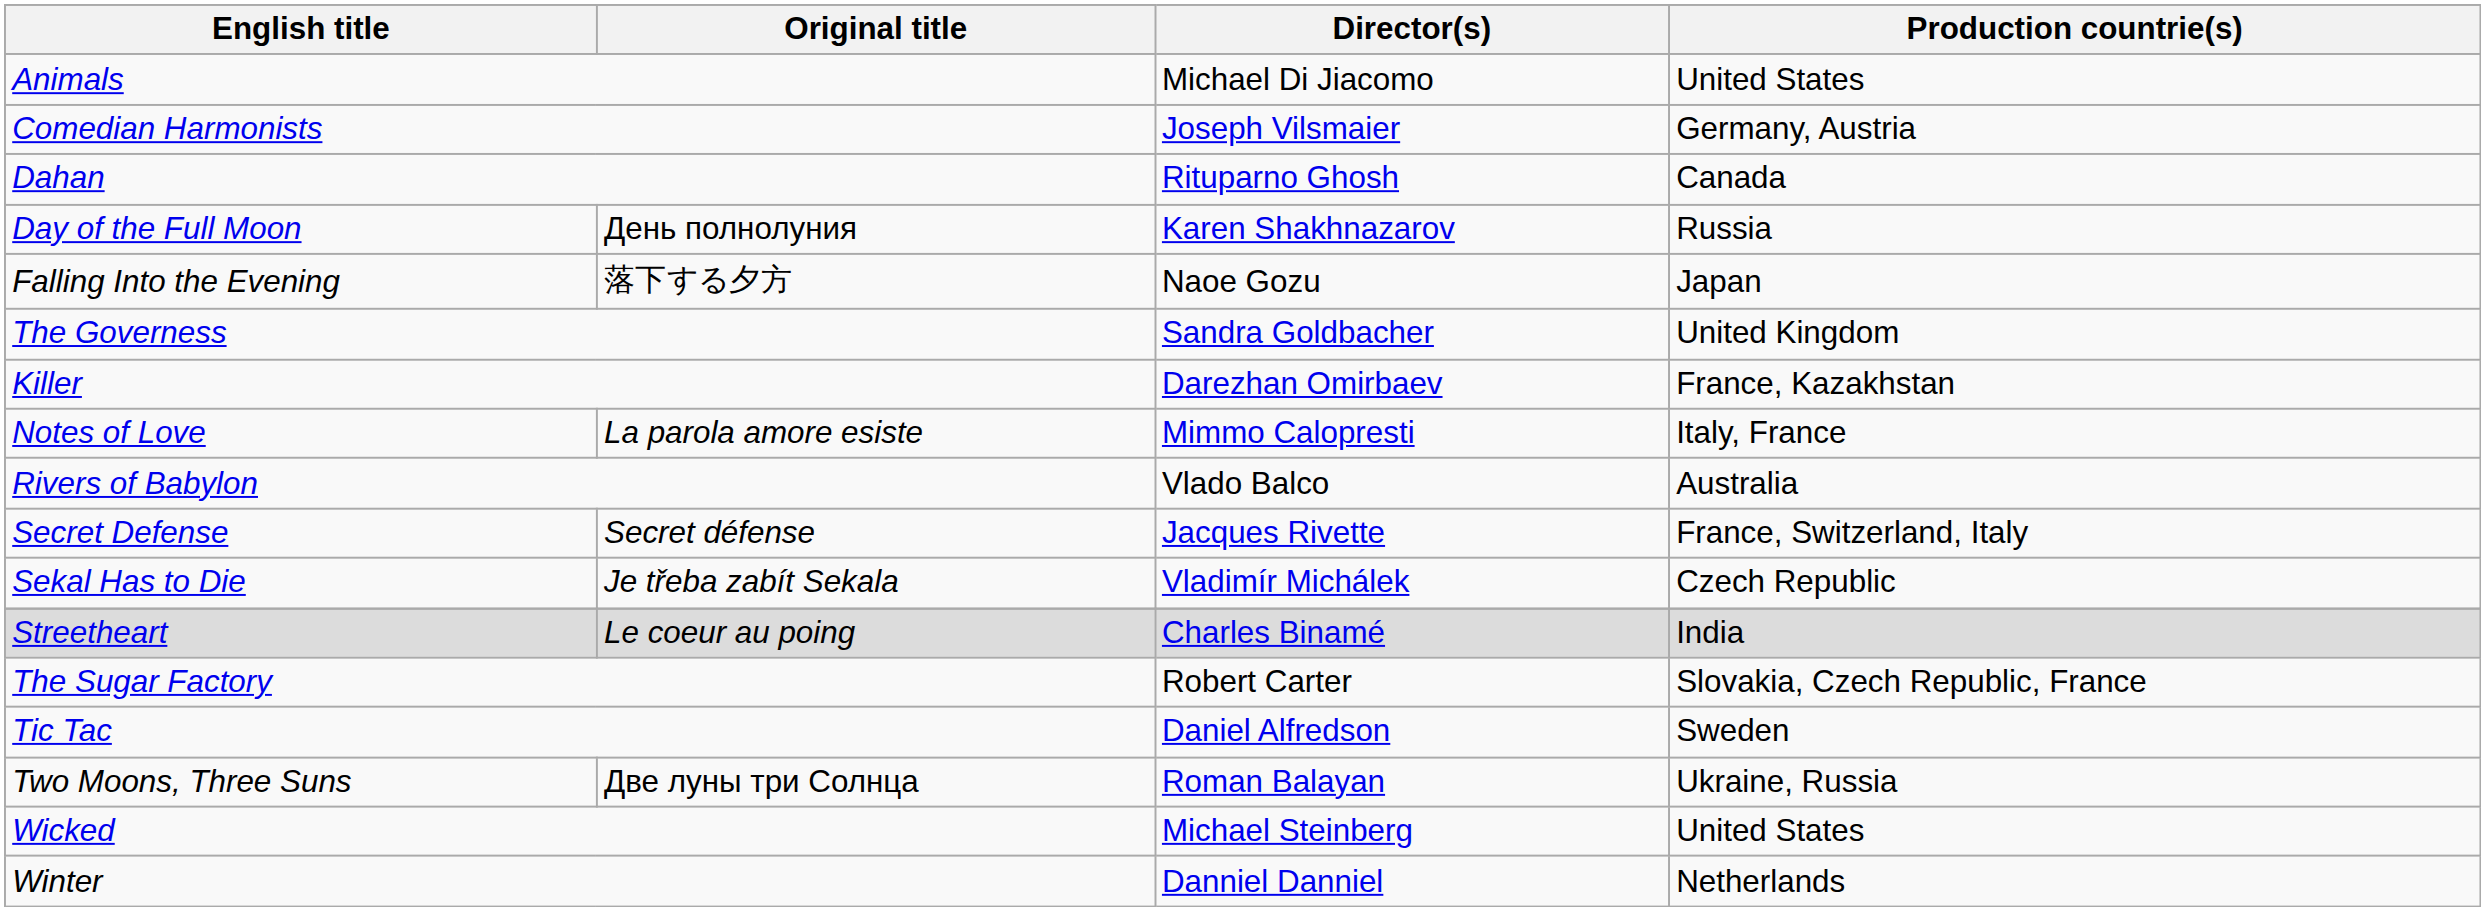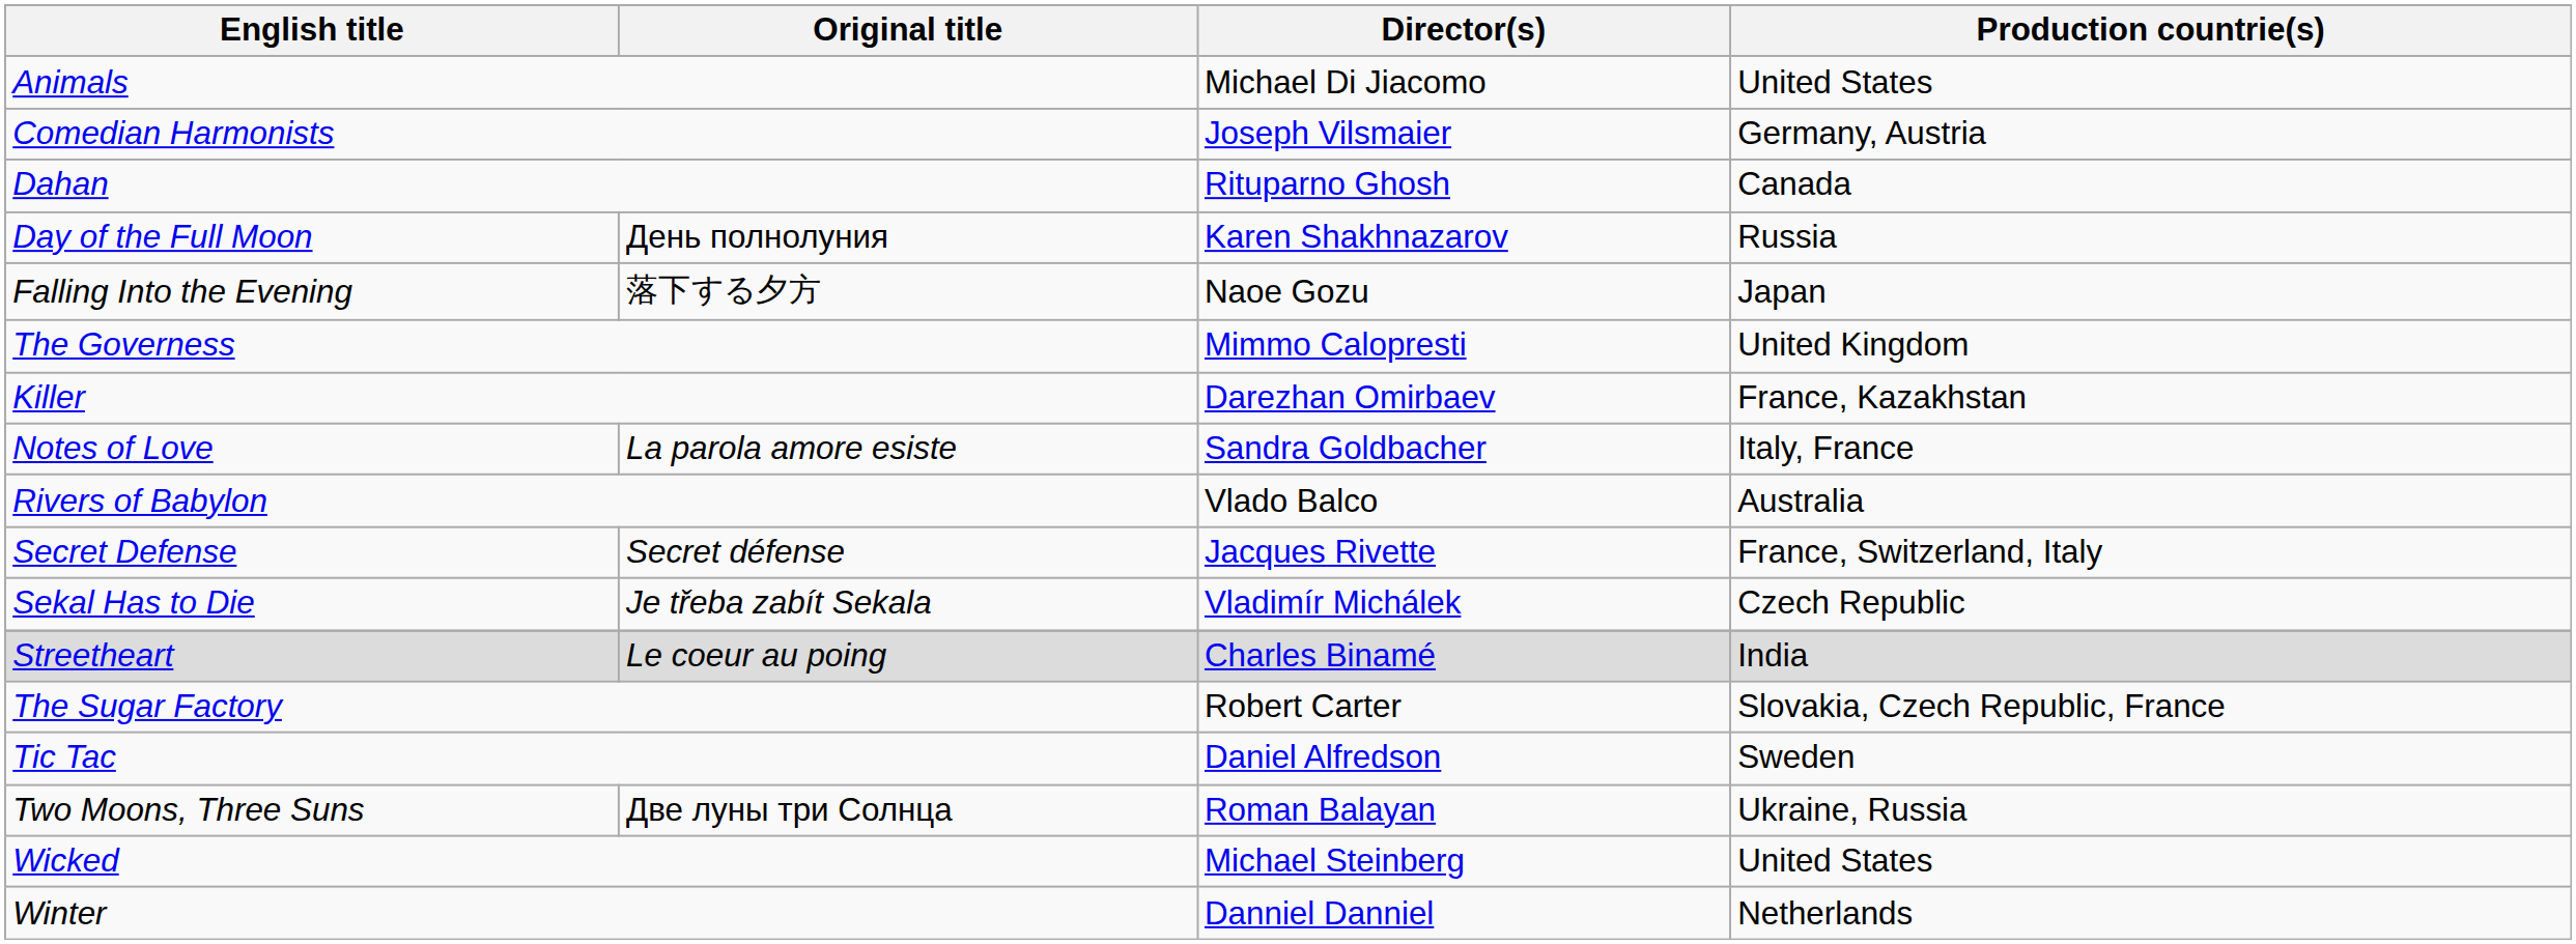The Governess | Director(s): Sandra Goldbacher -> Mimmo Calopresti
Notes of Love | Director(s): Mimmo Calopresti -> Sandra Goldbacher
